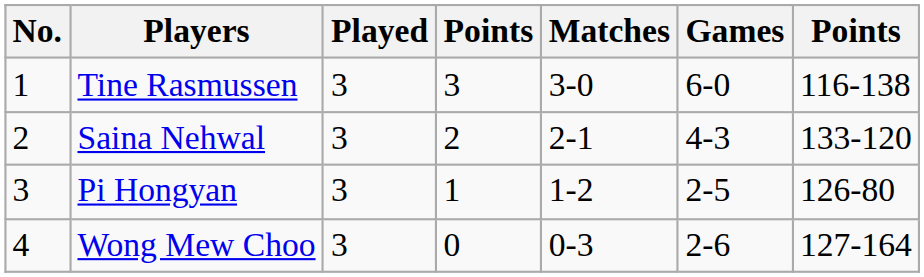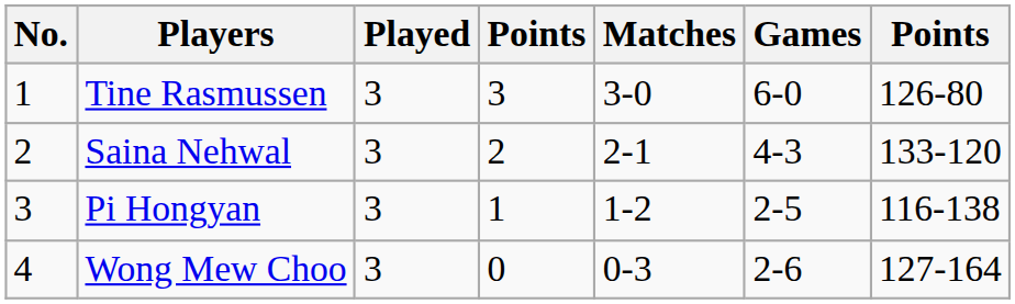Tine Rasmussen | column 7: 116-138 -> 126-80
Pi Hongyan | column 7: 126-80 -> 116-138
